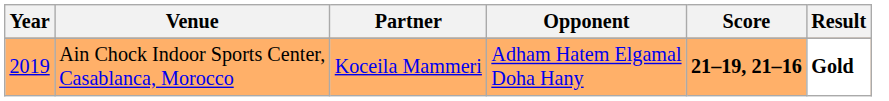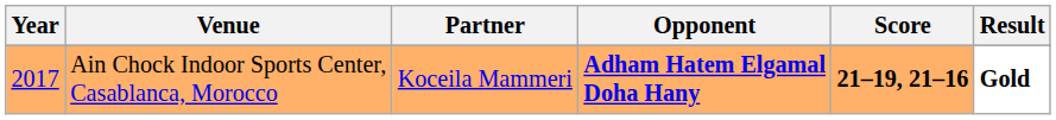Ain Chock Indoor Sports Center, Casablanca, Morocco | Year: 2019 -> 2017
Ain Chock Indoor Sports Center, Casablanca, Morocco | Opponent: normal -> bold
